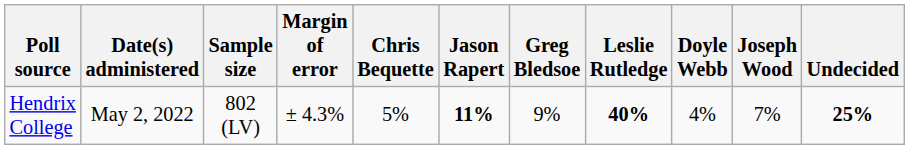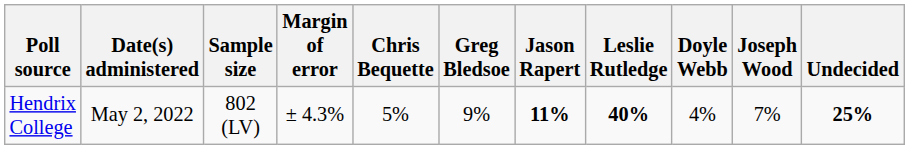columns swapped: Greg Bledsoe <-> Jason Rapert
